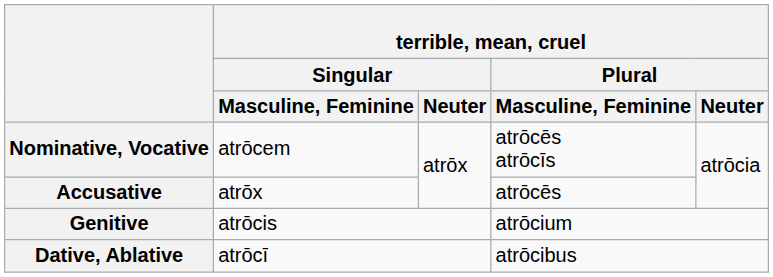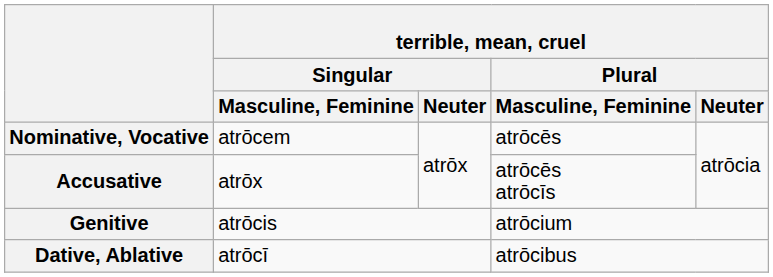Nominative, Vocative | terrible, mean, cruel / Plural / Masculine, Feminine: atrōcēs atrōcīs -> atrōcēs
Accusative | terrible, mean, cruel / Plural / Masculine, Feminine: atrōcēs -> atrōcēs atrōcīs
